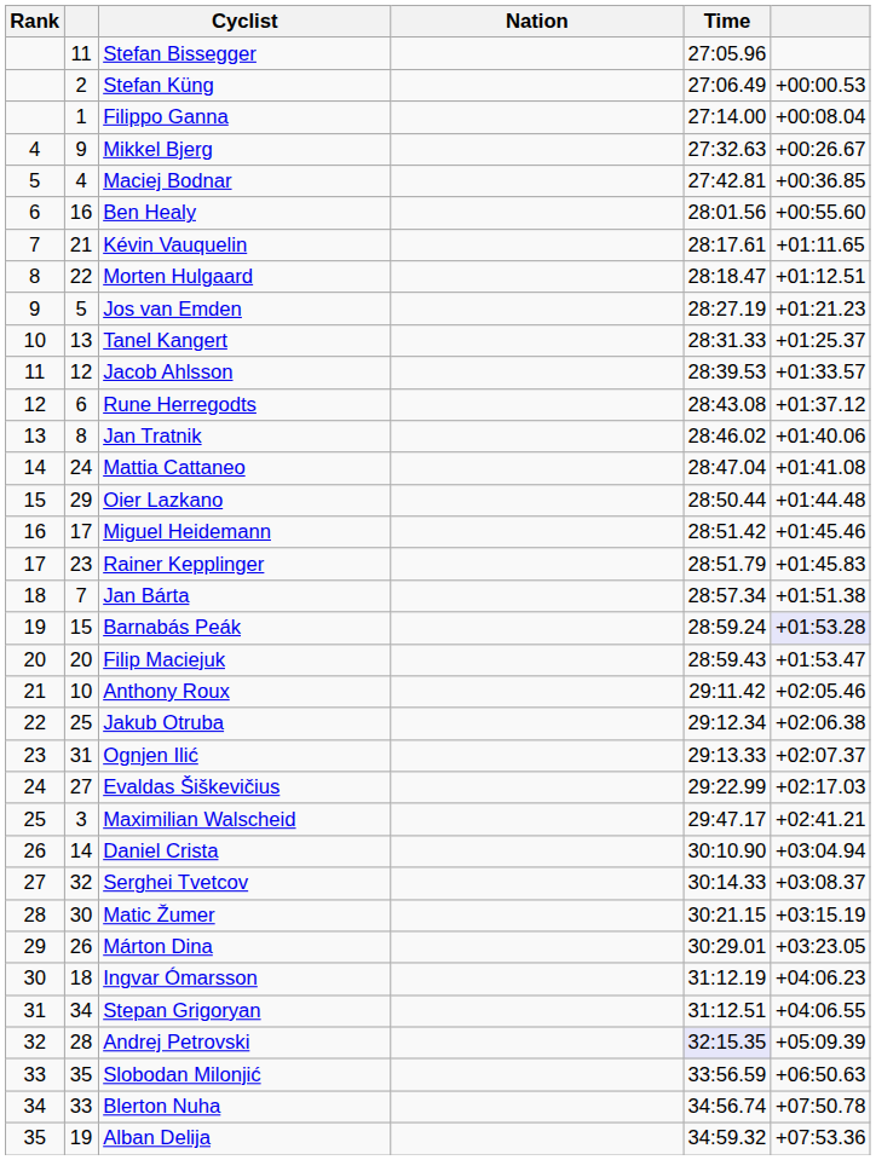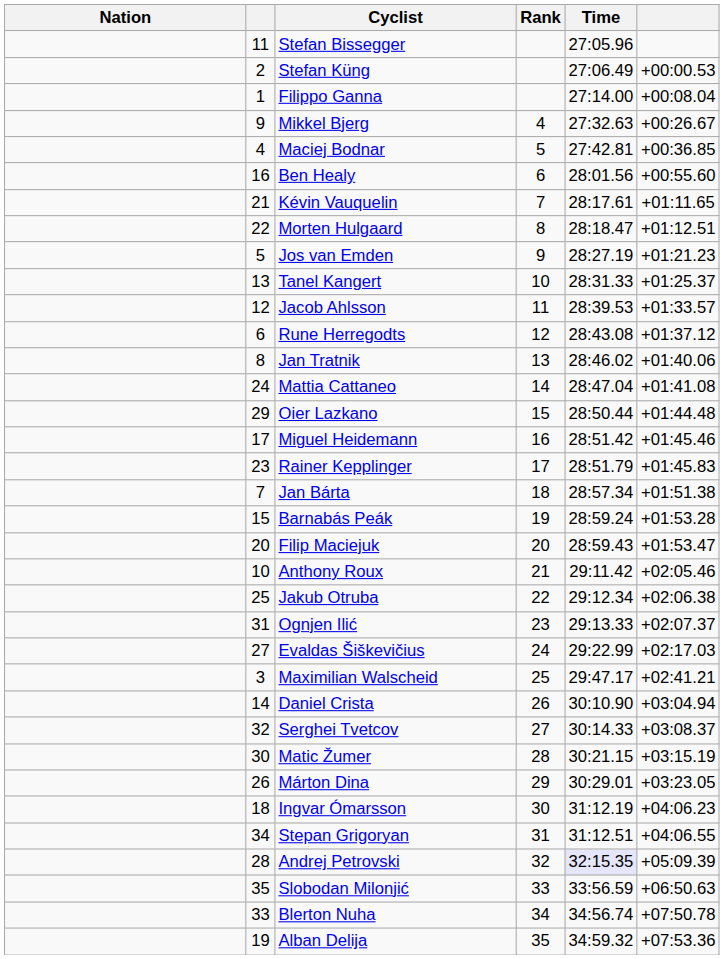columns swapped: Rank <-> Nation
Barnabás Peák | column 6: lavender background -> no background
